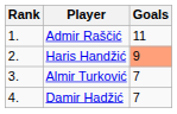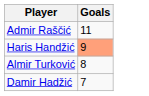- column: Rank | 1. | 2. | 3. | 4.
Almir Turković | Goals: 7 -> 8
